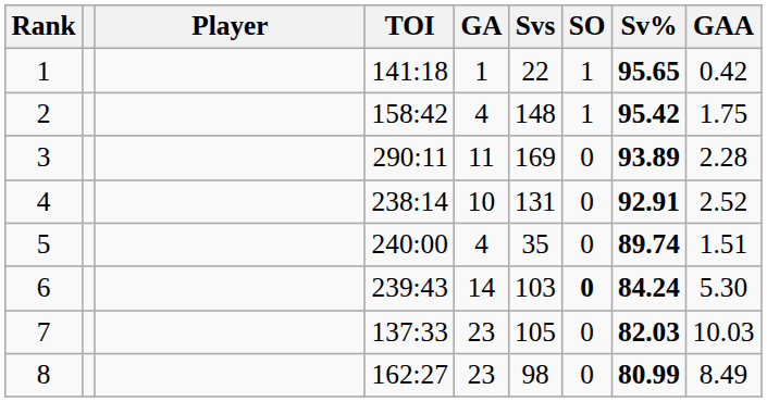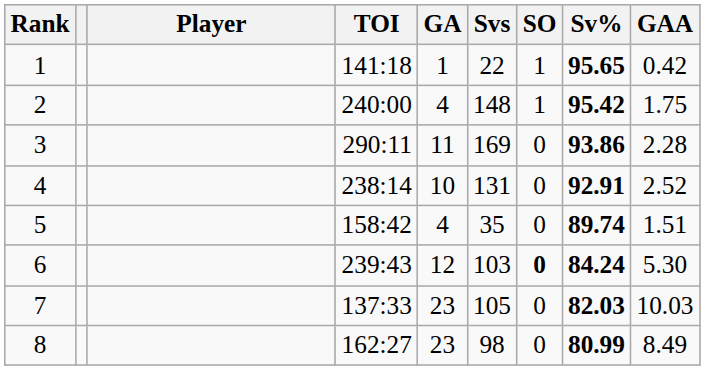2 | TOI: 158:42 -> 240:00
3 | Sv%: 93.89 -> 93.86
5 | TOI: 240:00 -> 158:42
6 | GA: 14 -> 12
